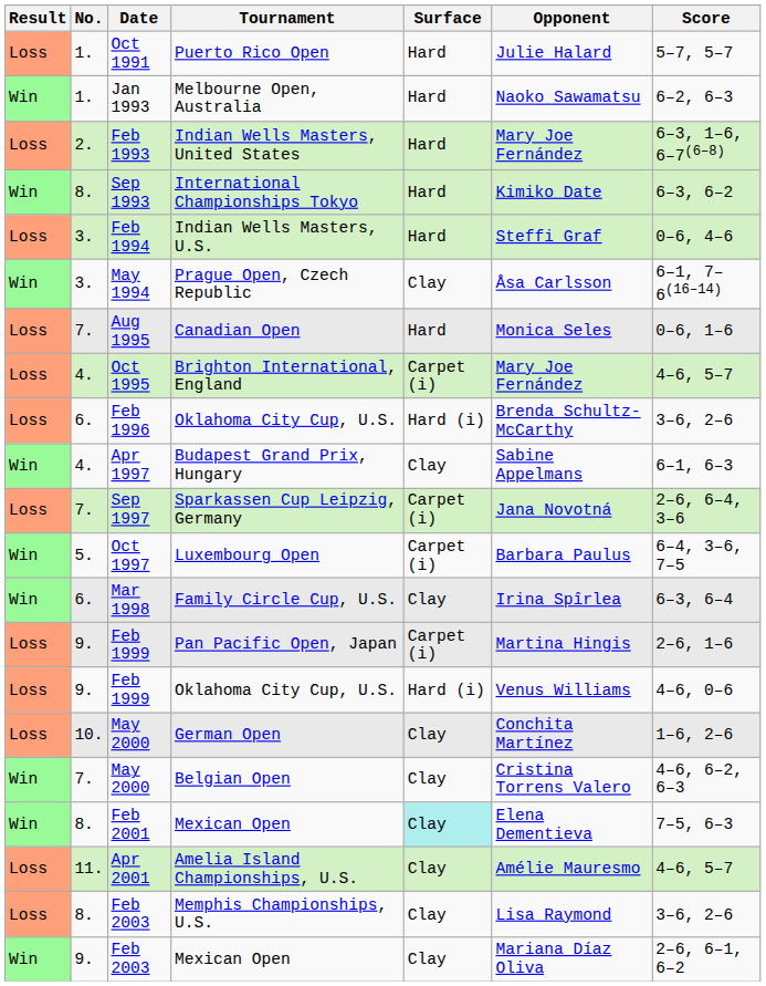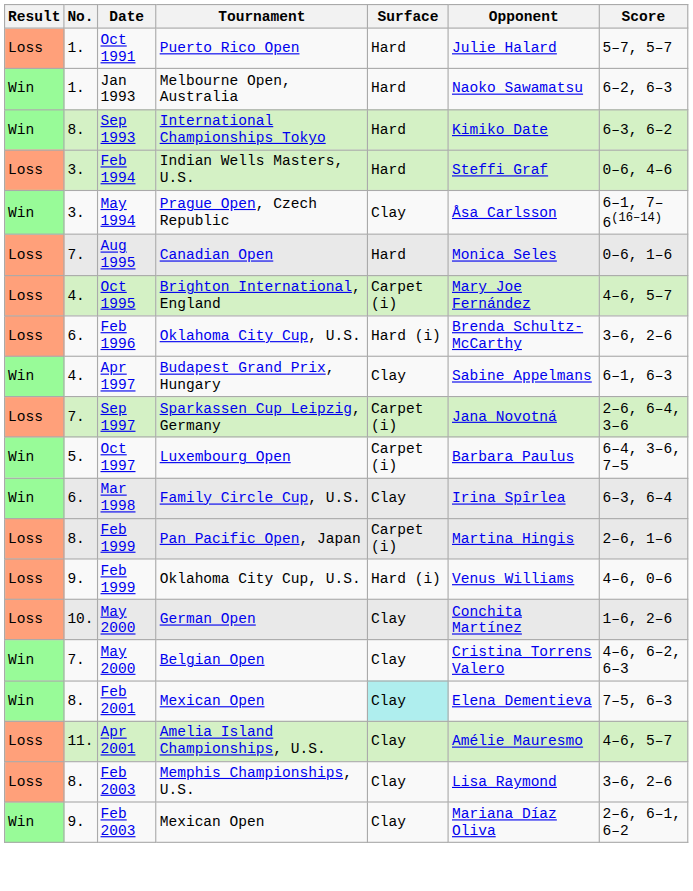- row: Loss | 2. | Feb 1993 | Indian Wells Masters, United States | Hard | Mary Joe Fernández | 6–3, 1–6, 6–7(6–8)
Pan Pacific Open, Japan | No.: 9. -> 8.
